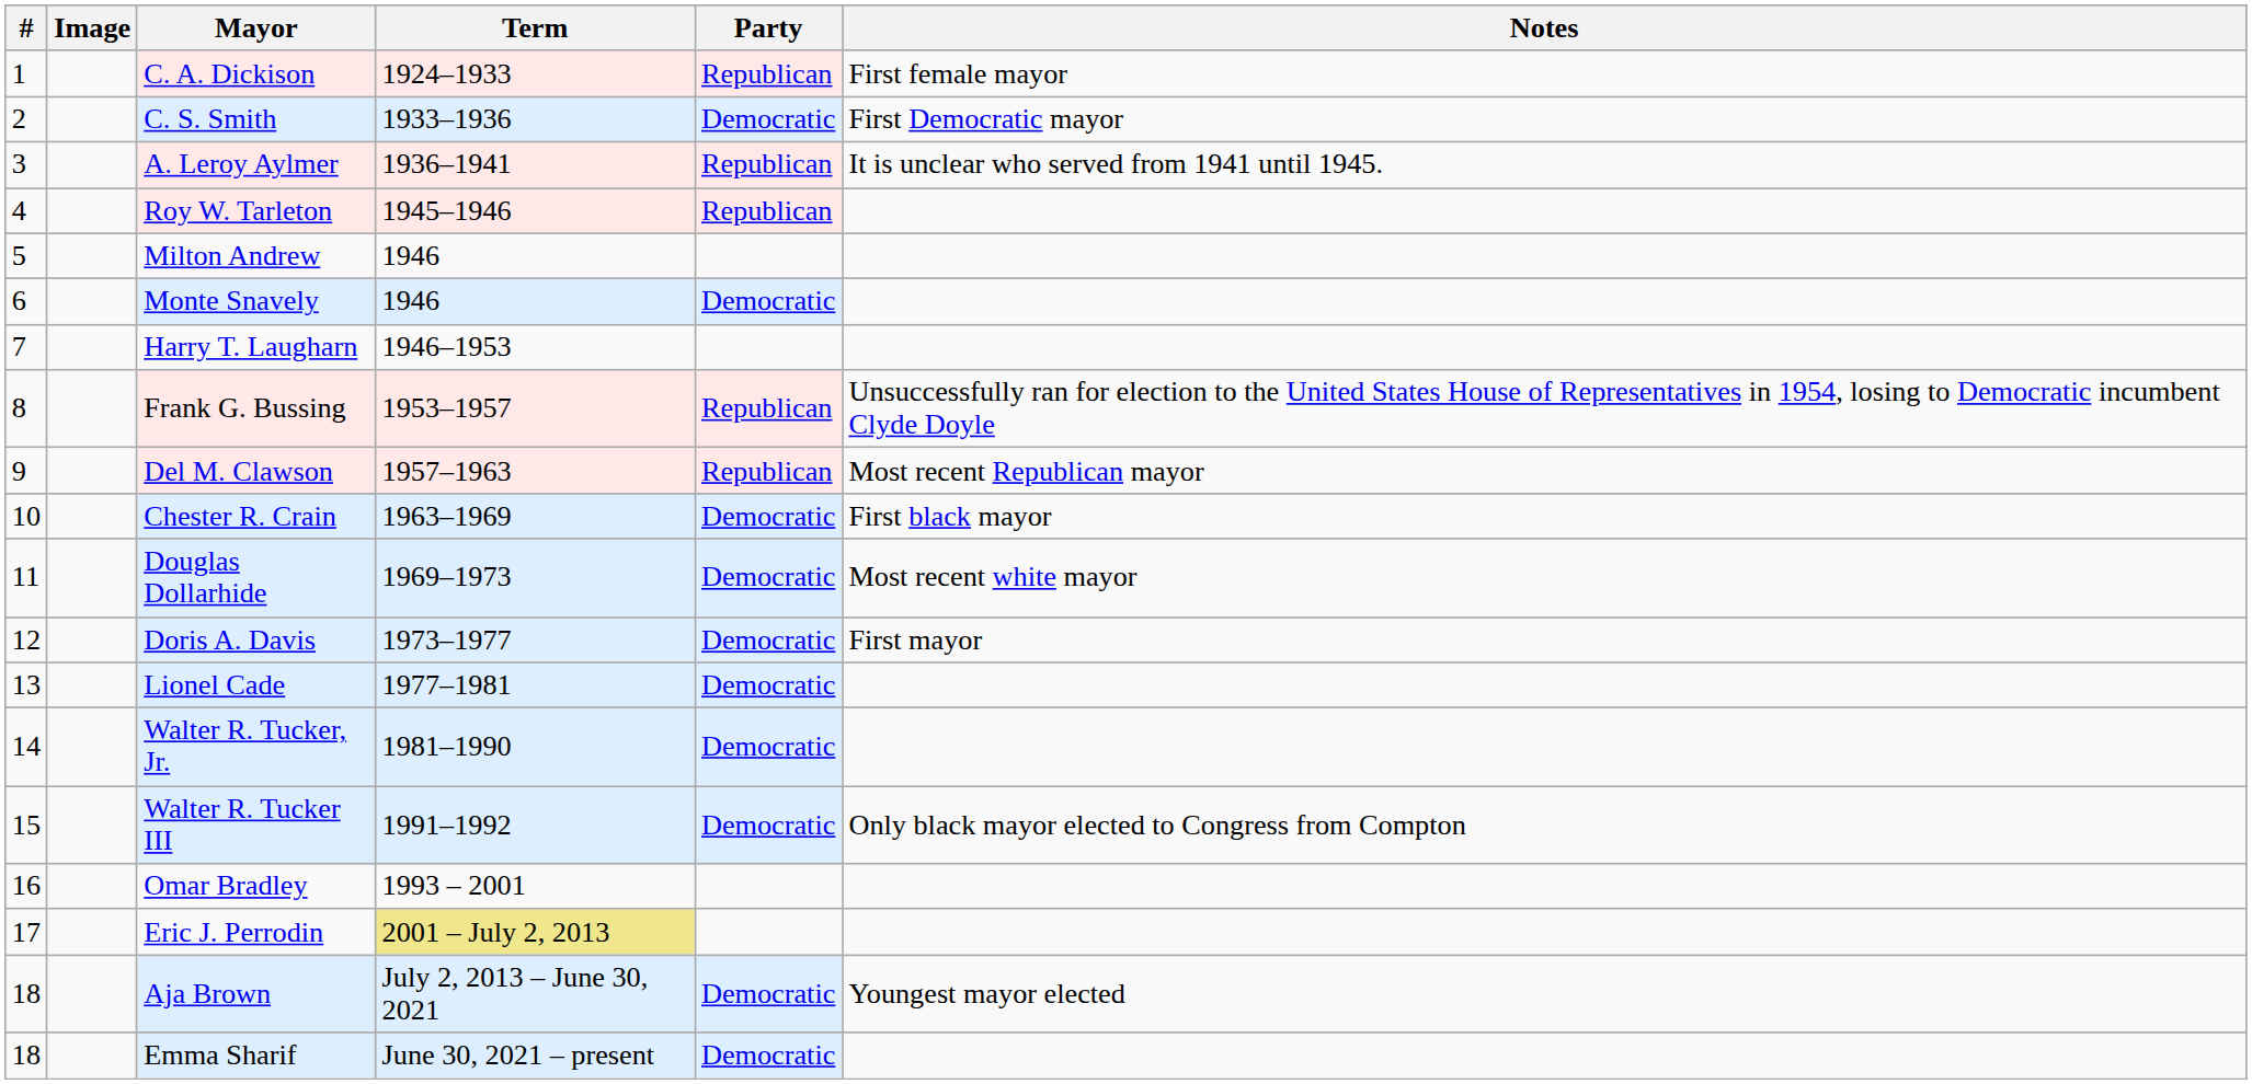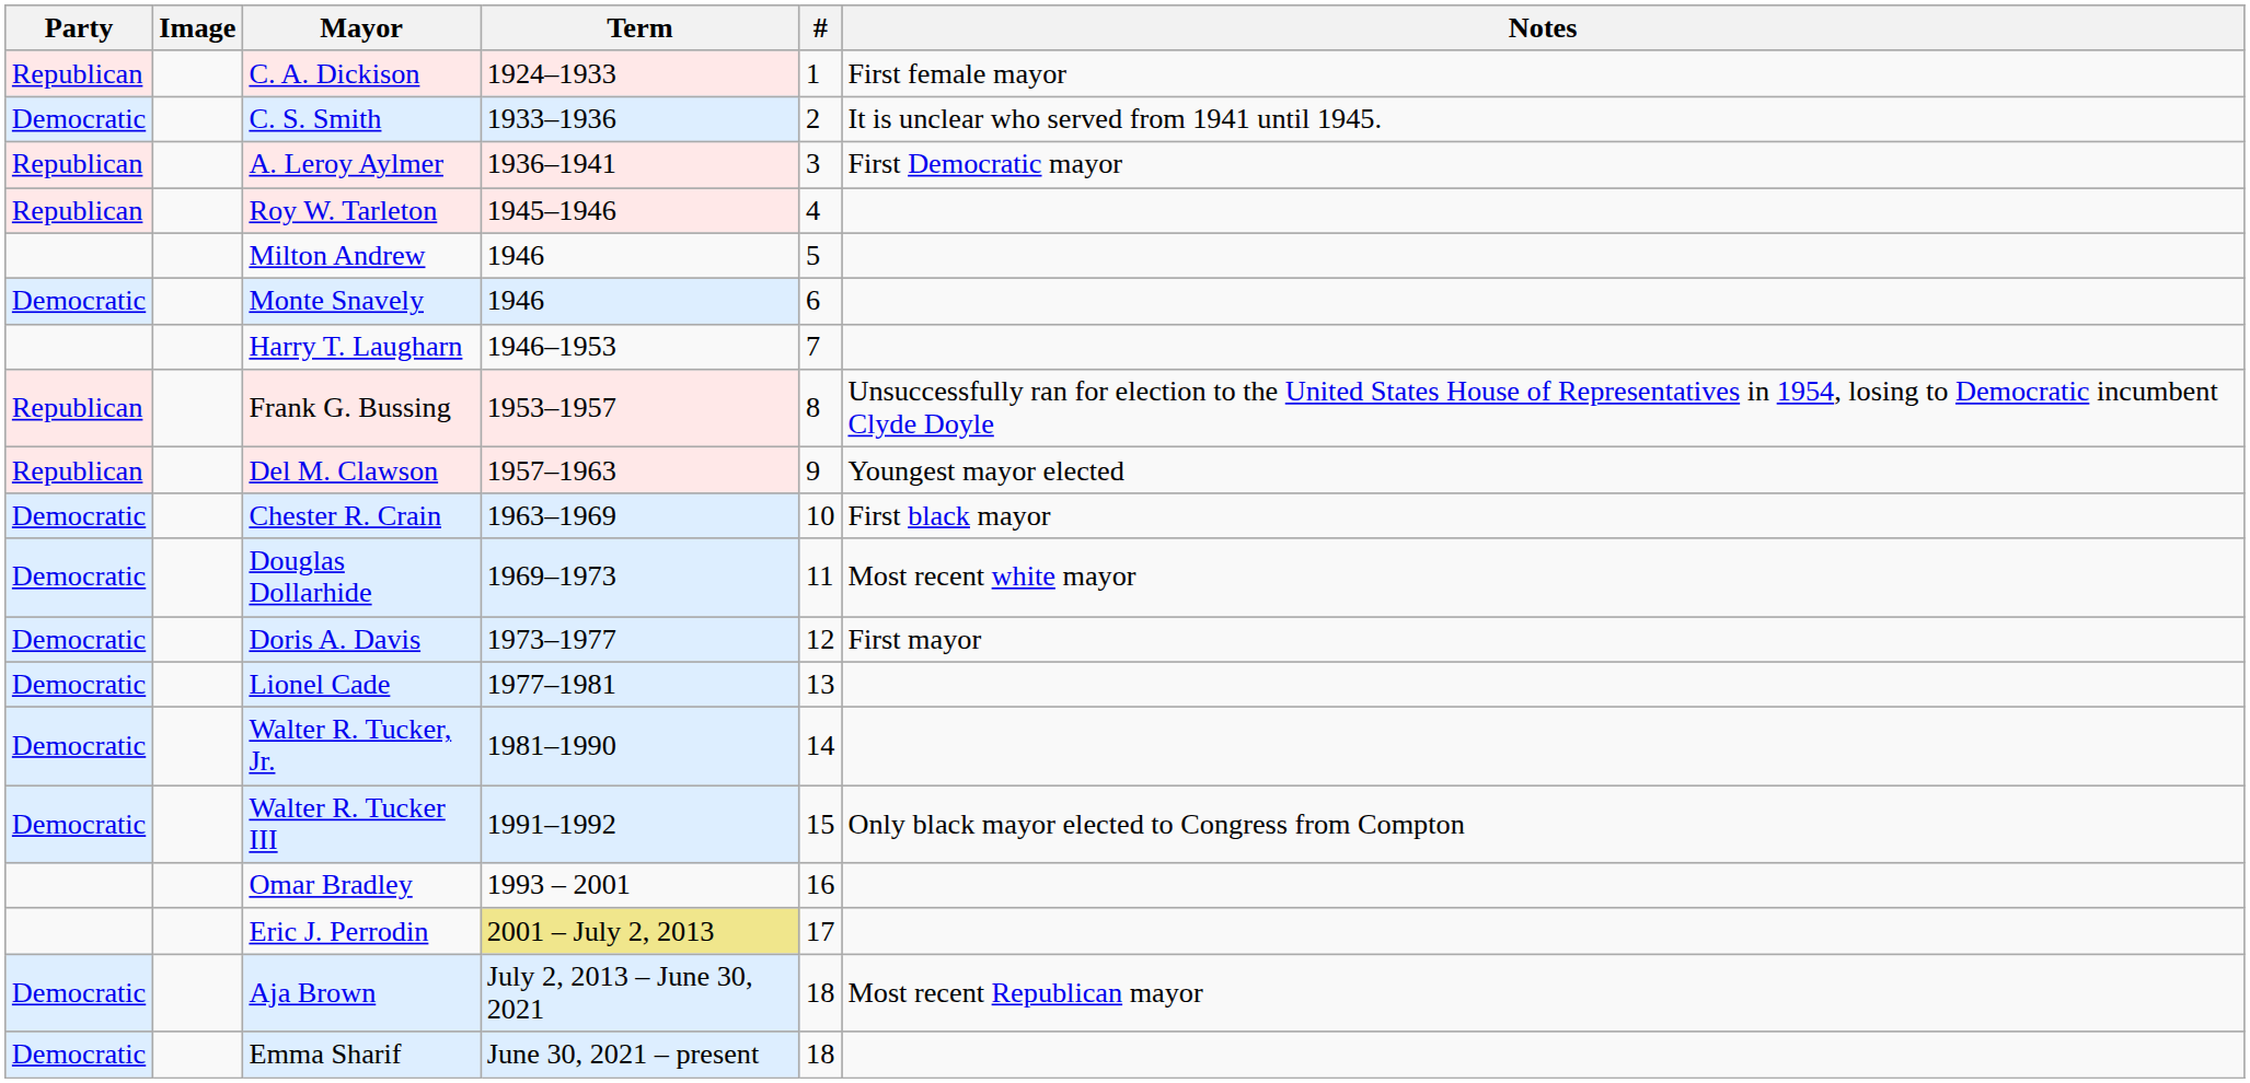columns swapped: # <-> Party
C. S. Smith | Notes: First Democratic mayor -> It is unclear who served from 1941 until 1945.
A. Leroy Aylmer | Notes: It is unclear who served from 1941 until 1945. -> First Democratic mayor
Del M. Clawson | Notes: Most recent Republican mayor -> Youngest mayor elected
Aja Brown | Notes: Youngest mayor elected -> Most recent Republican mayor
